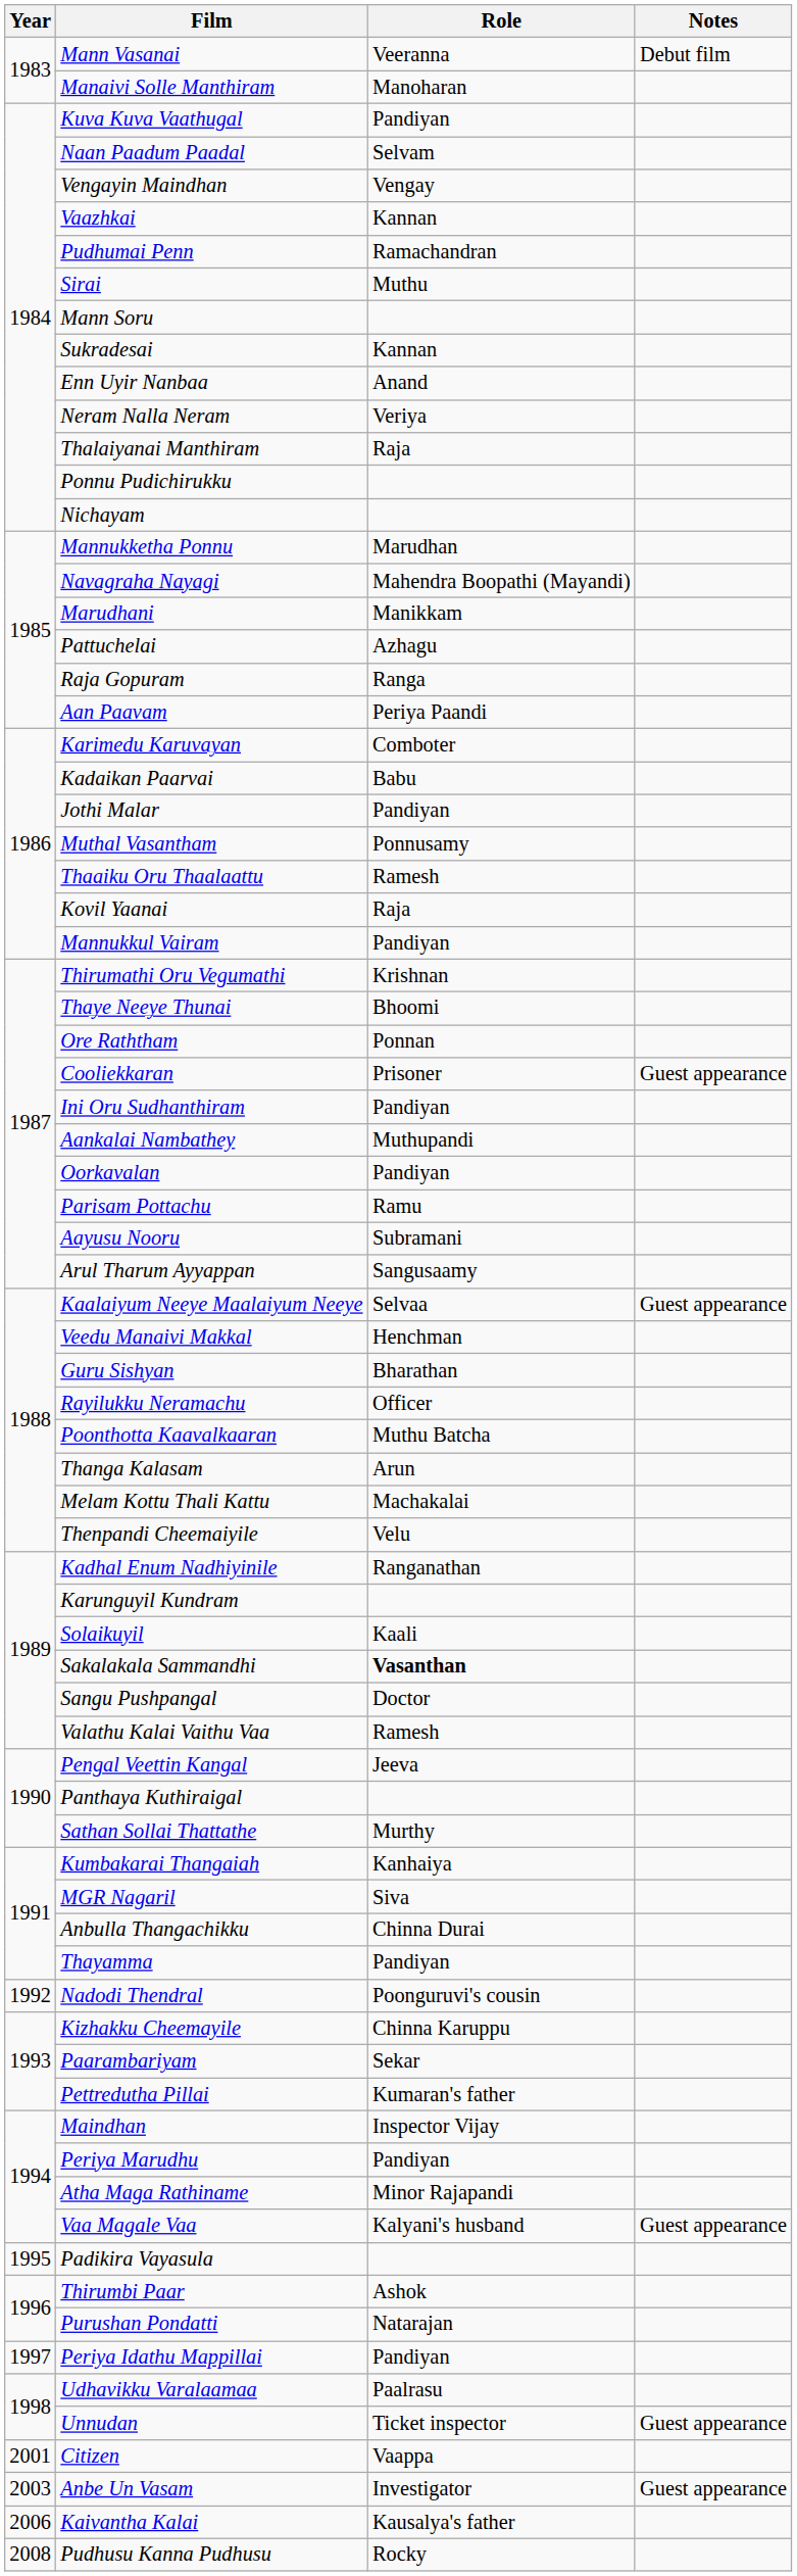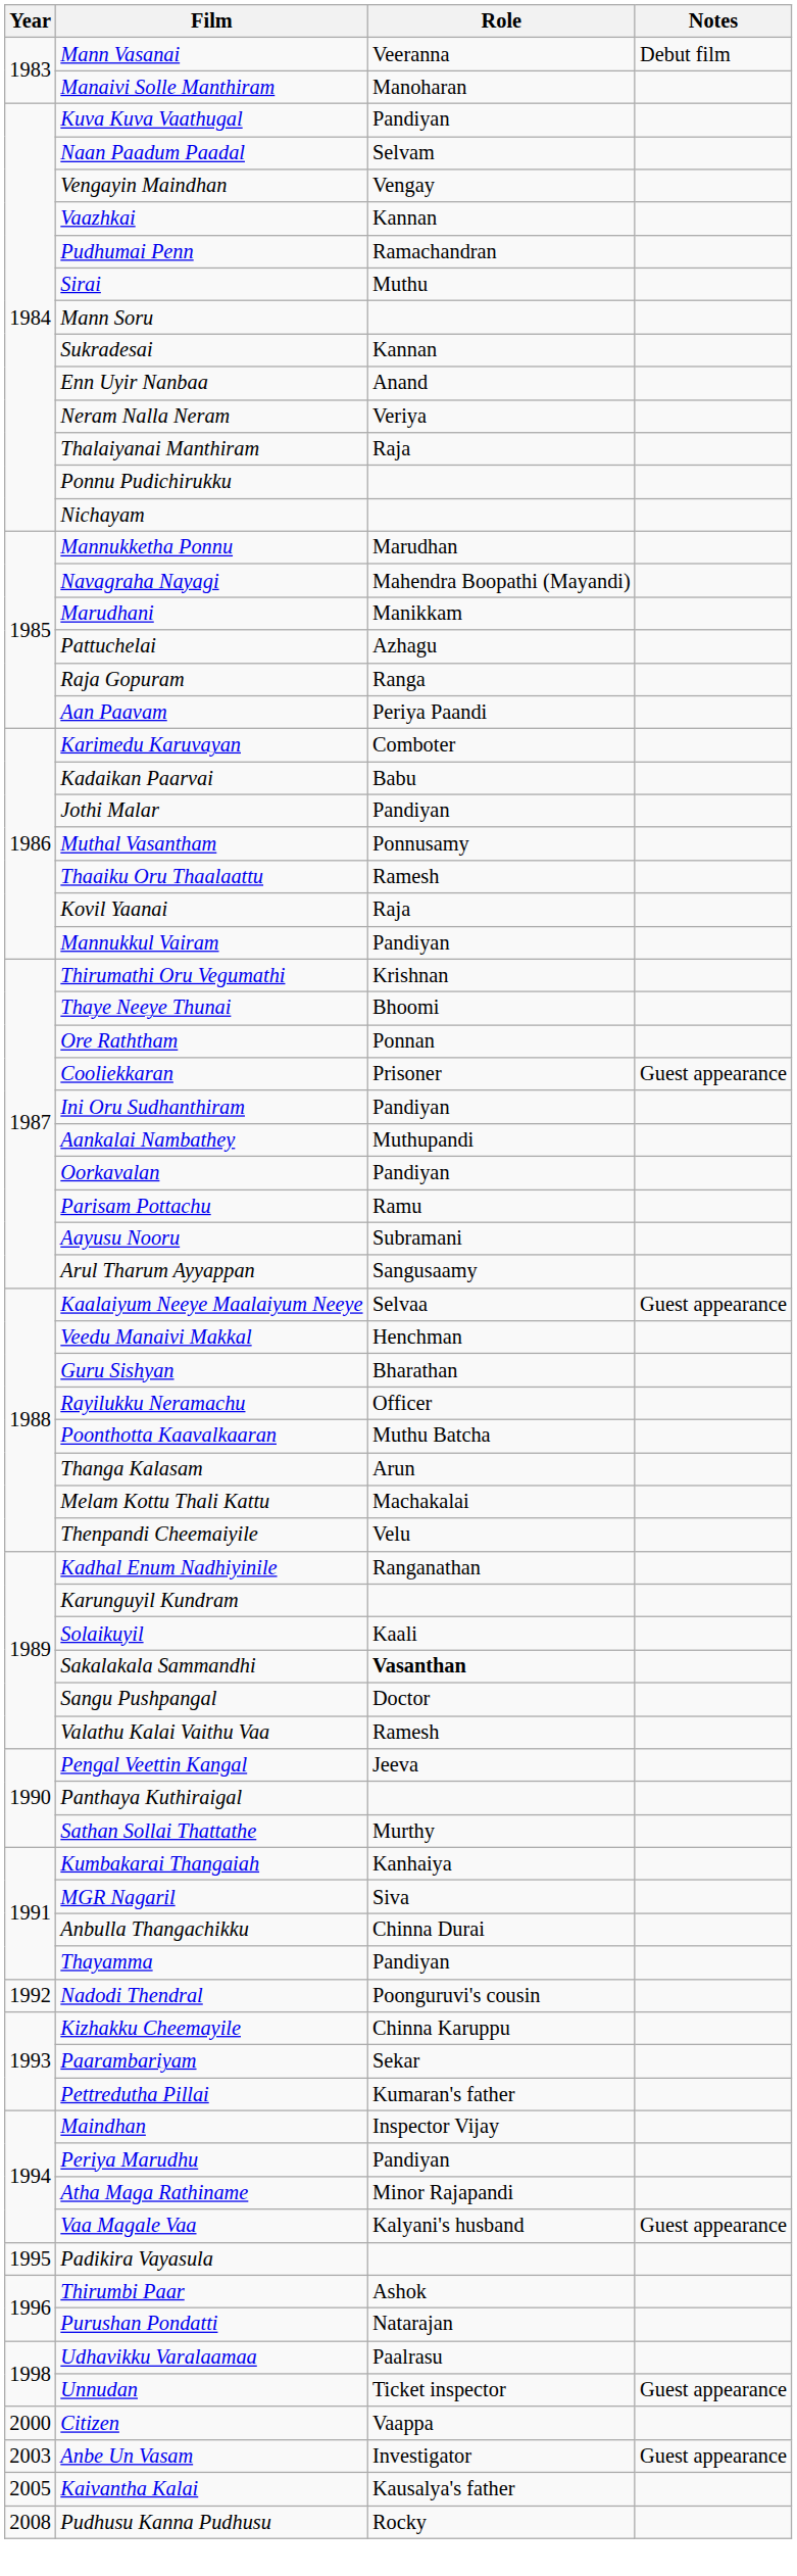- row: 1997 | Periya Idathu Mappillai | Pandiyan
Citizen | Year: 2001 -> 2000
Kaivantha Kalai | Year: 2006 -> 2005
